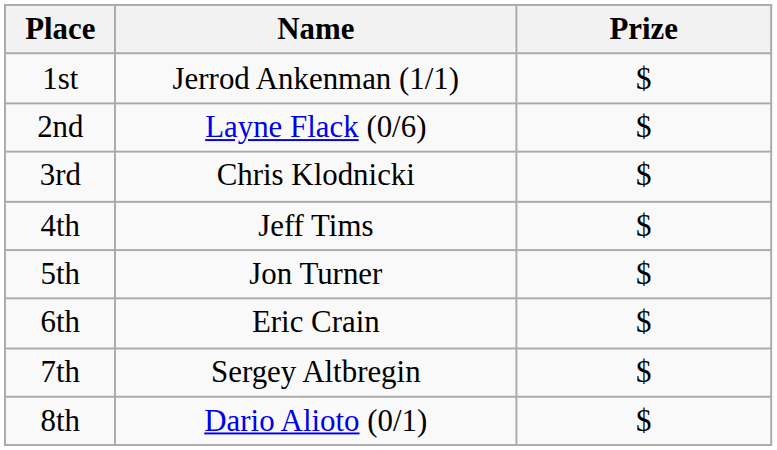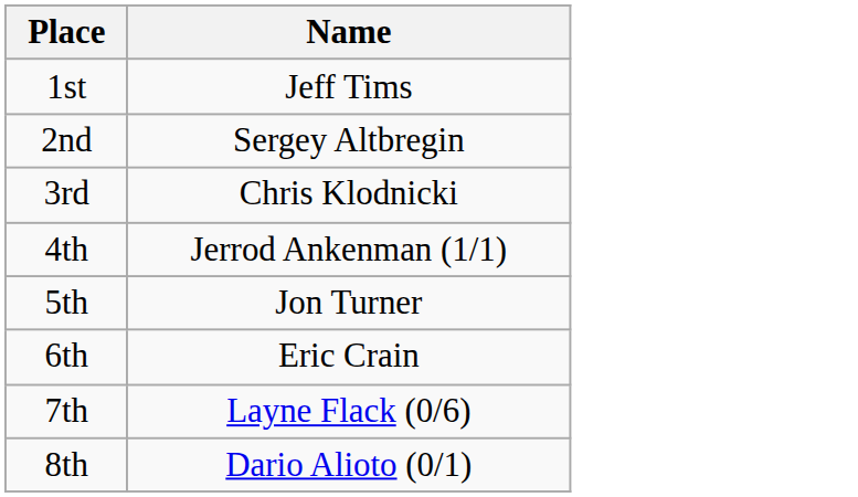- column: Prize | $ | $ | $ | $ | $ | $ | $ | $
1st | Name: Jerrod Ankenman (1/1) -> Jeff Tims
2nd | Name: Layne Flack (0/6) -> Sergey Altbregin
4th | Name: Jeff Tims -> Jerrod Ankenman (1/1)
7th | Name: Sergey Altbregin -> Layne Flack (0/6)
